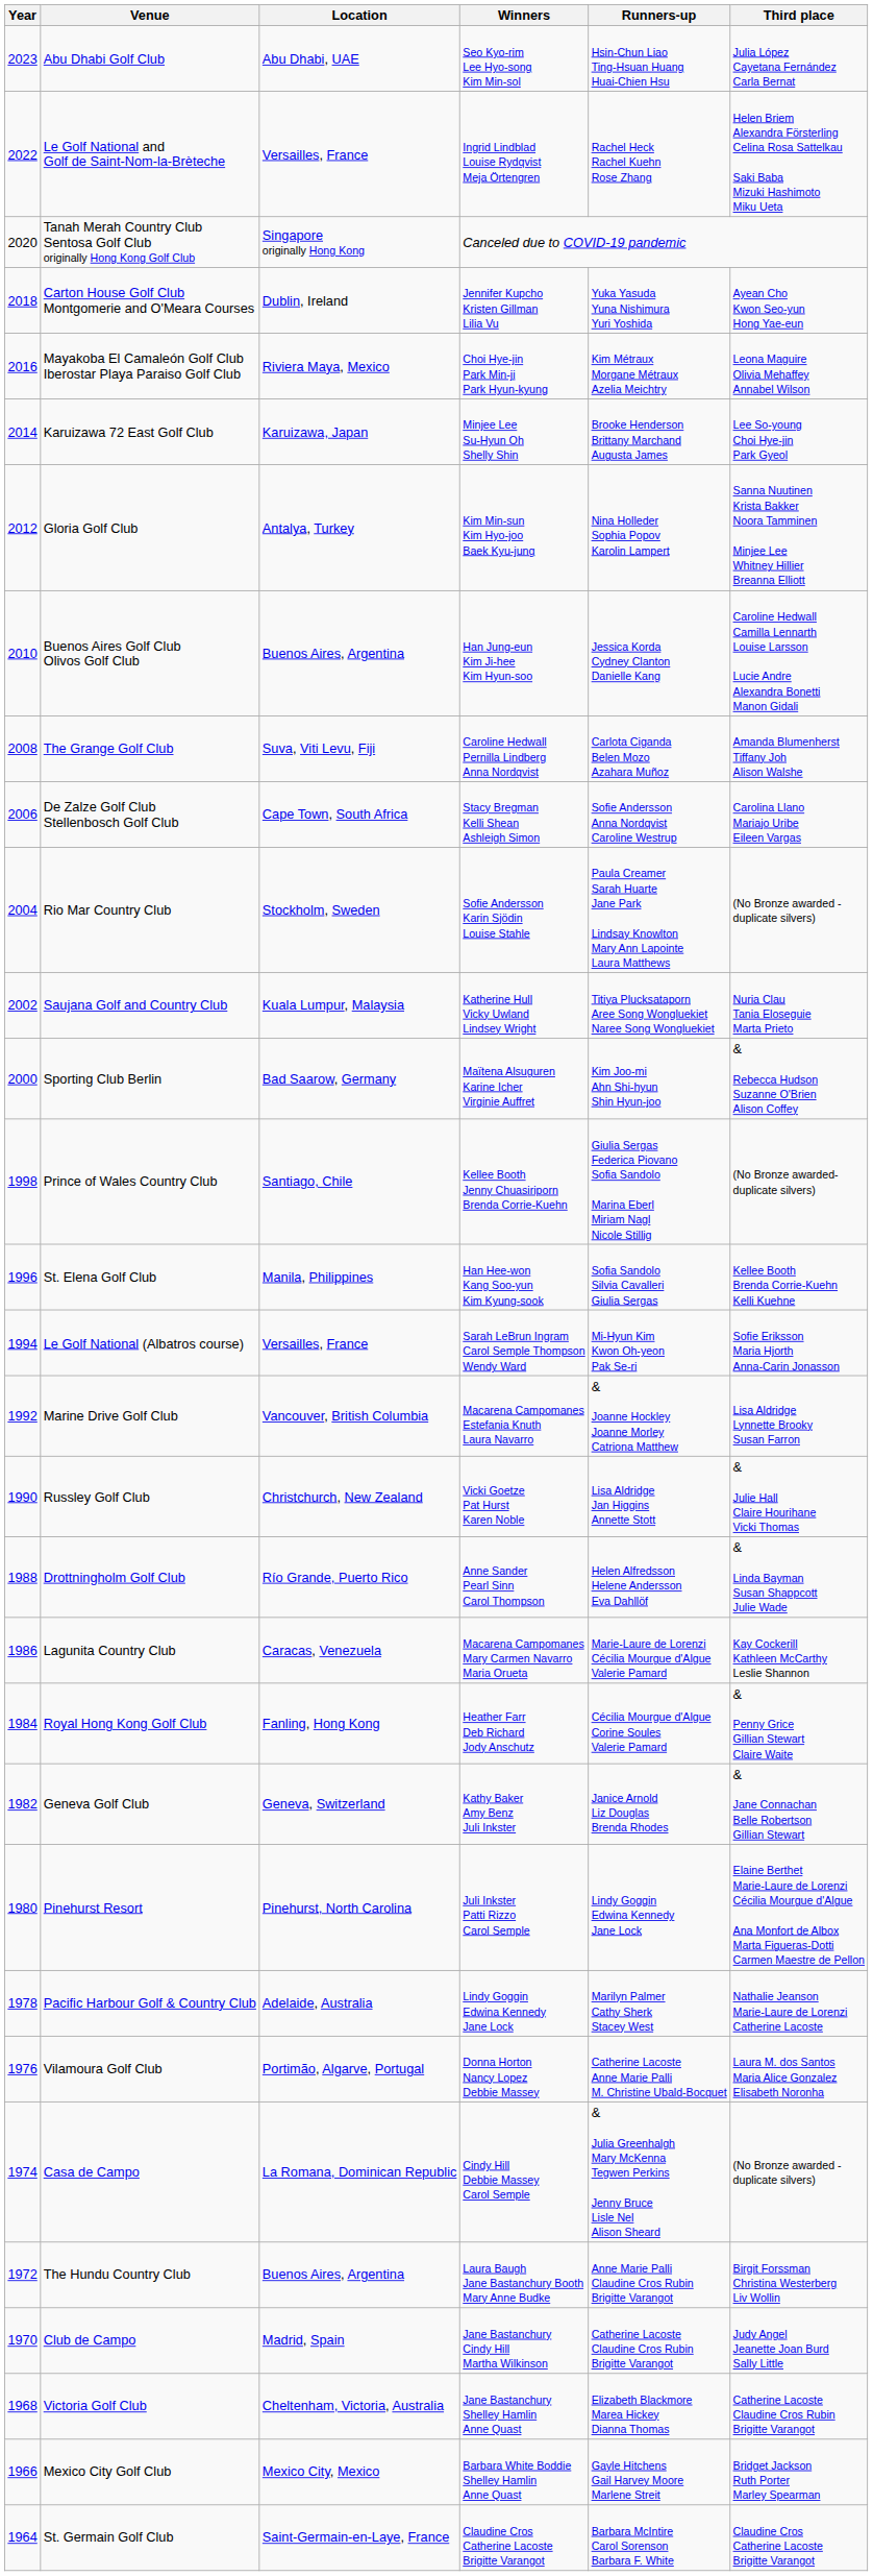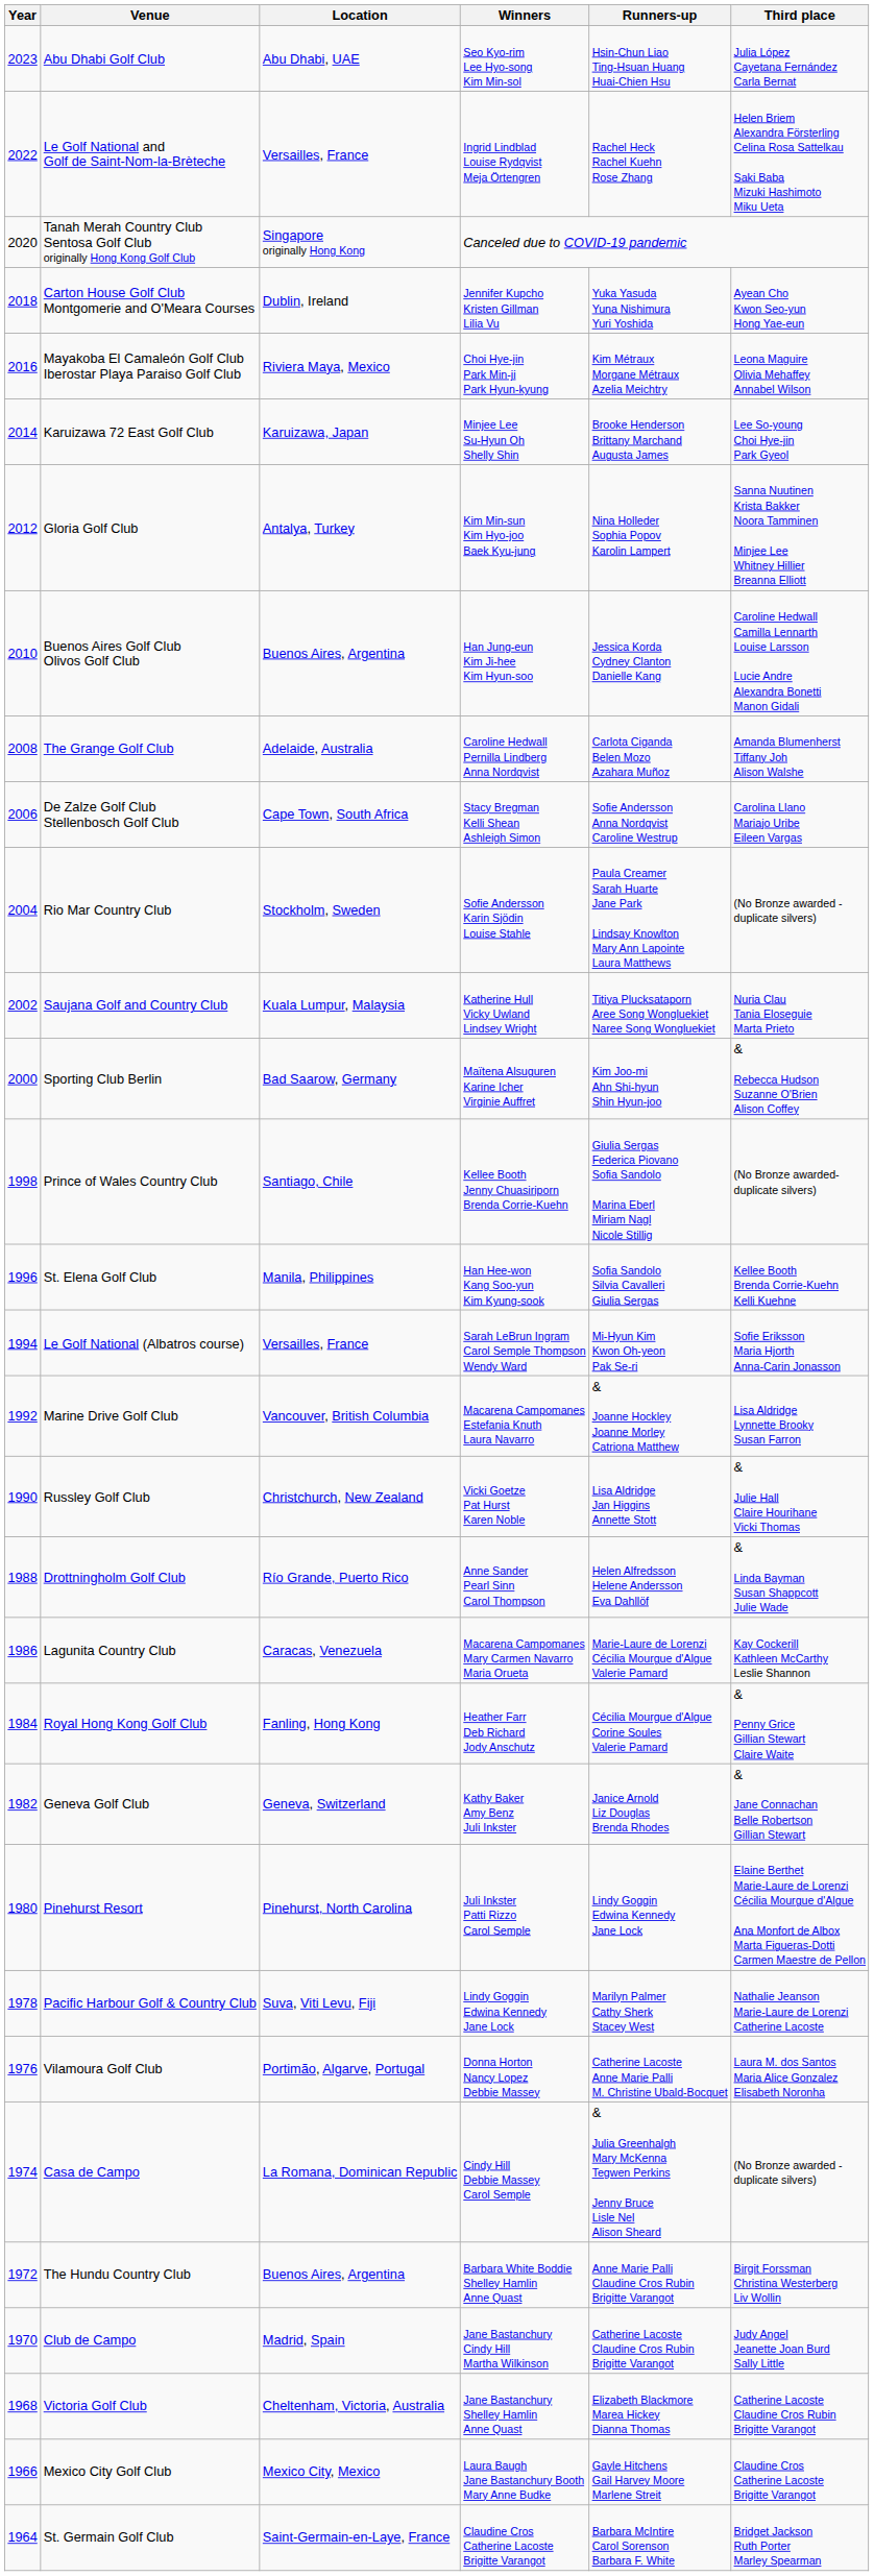The Grange Golf Club | Location: Suva, Viti Levu, Fiji -> Adelaide, Australia
Pacific Harbour Golf & Country Club | Location: Adelaide, Australia -> Suva, Viti Levu, Fiji
The Hundu Country Club | Winners: Laura Baugh Jane Bastanchury Booth Mary Anne Budke -> Barbara White Boddie Shelley Hamlin Anne Quast
Mexico City Golf Club | Winners: Barbara White Boddie Shelley Hamlin Anne Quast -> Laura Baugh Jane Bastanchury Booth Mary Anne Budke
Mexico City Golf Club | Third place: Bridget Jackson Ruth Porter Marley Spearman -> Claudine Cros Catherine Lacoste Brigitte Varangot
St. Germain Golf Club | Third place: Claudine Cros Catherine Lacoste Brigitte Varangot -> Bridget Jackson Ruth Porter Marley Spearman
